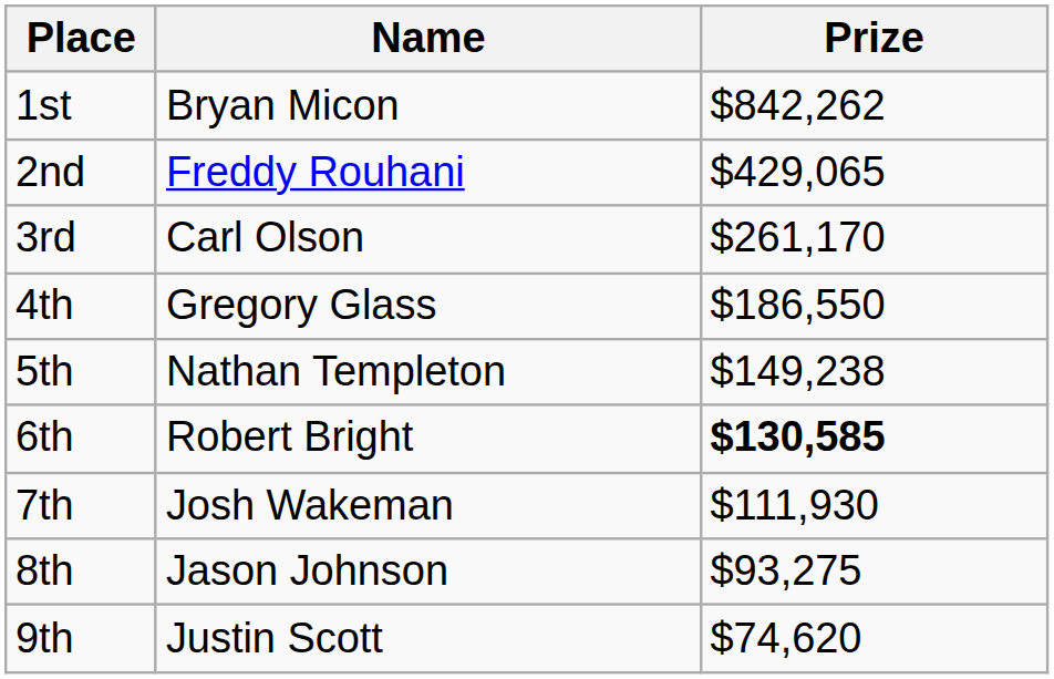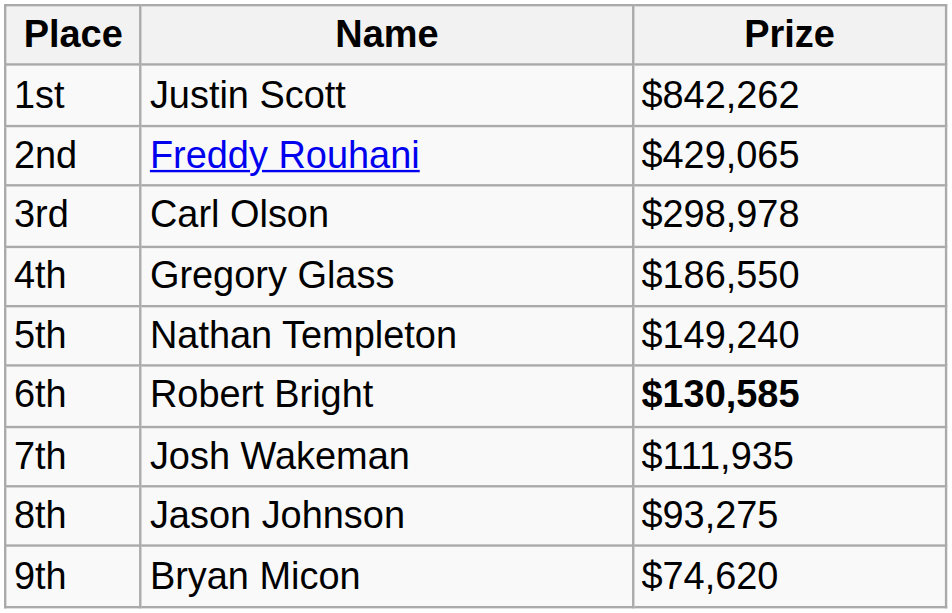1st | Name: Bryan Micon -> Justin Scott
3rd | Prize: $261,170 -> $298,978
5th | Prize: $149,238 -> $149,240
7th | Prize: $111,930 -> $111,935
9th | Name: Justin Scott -> Bryan Micon
